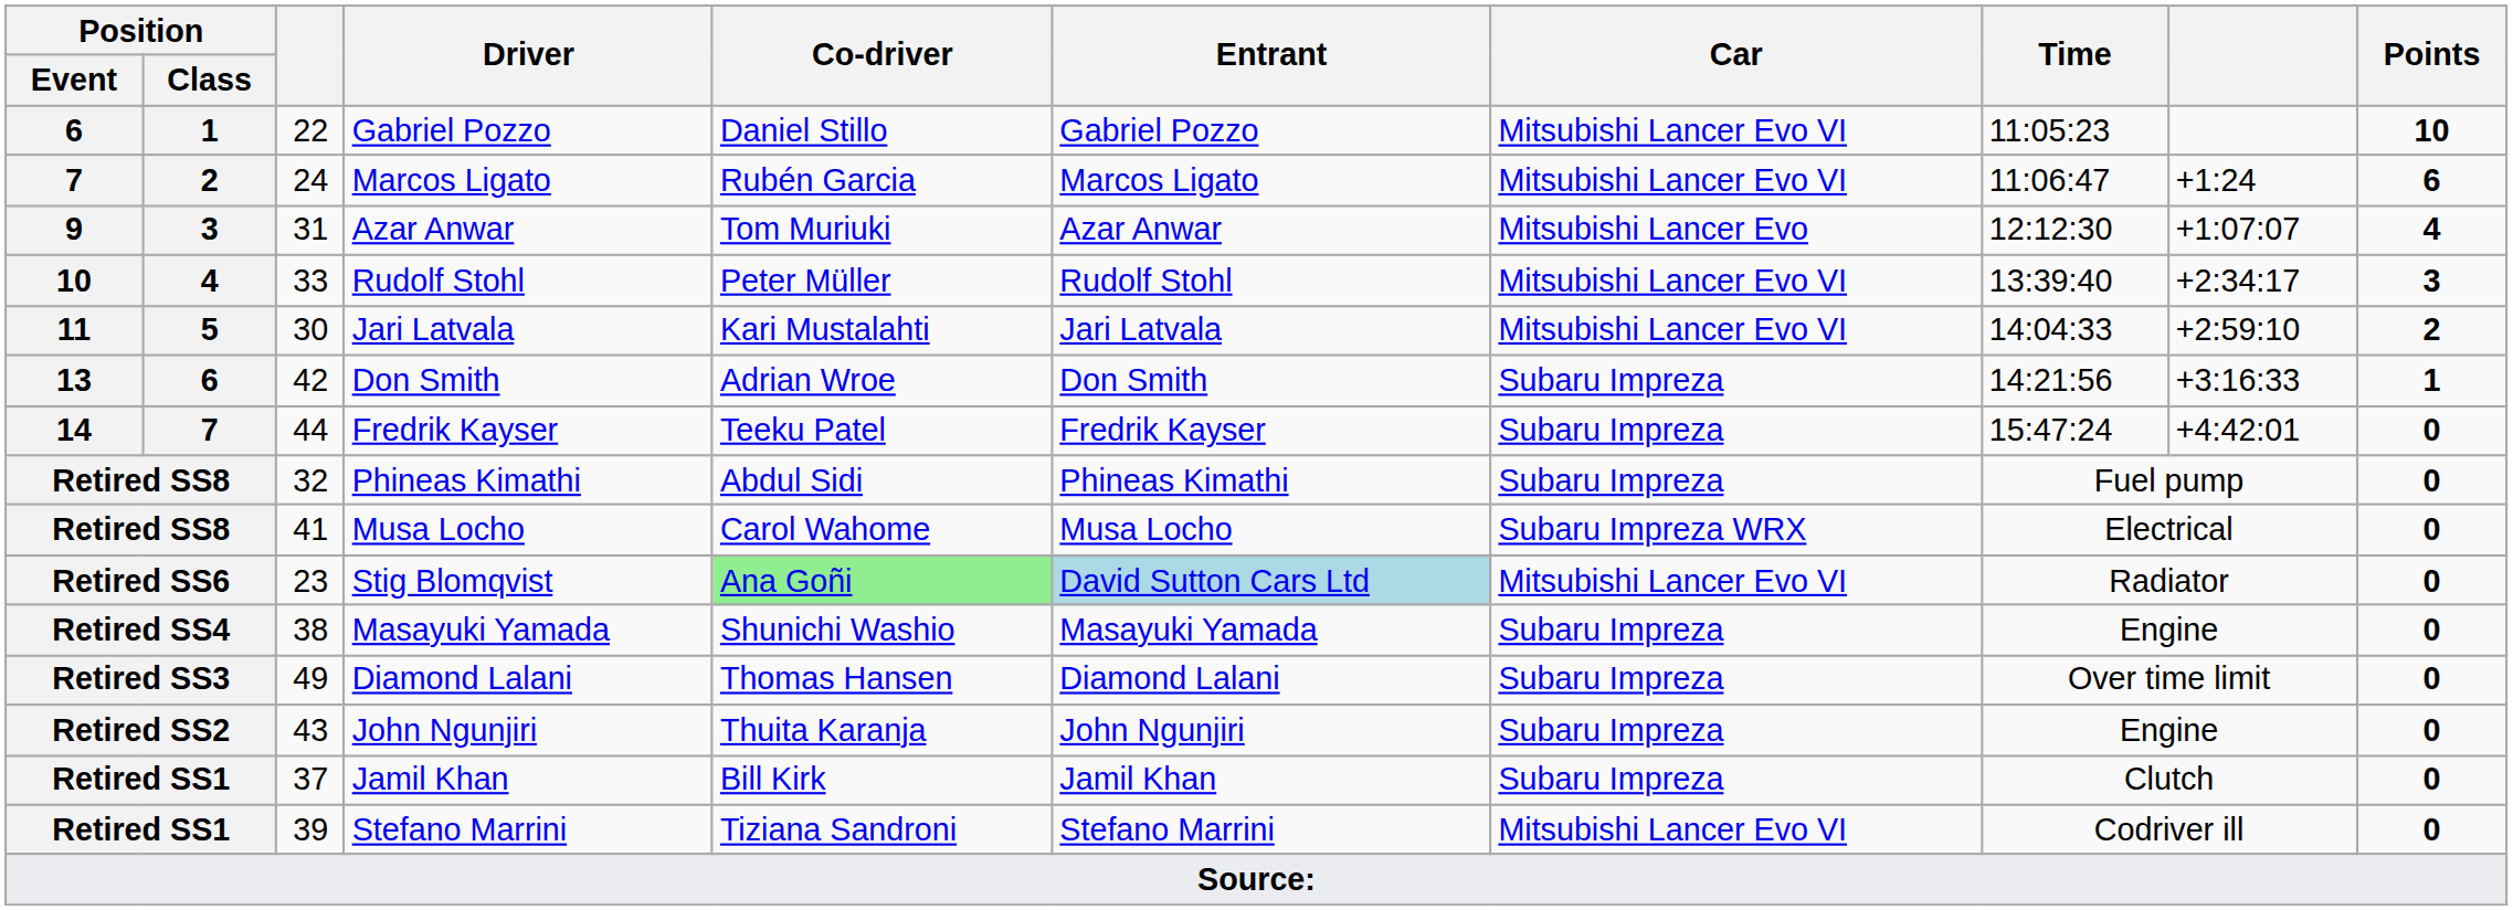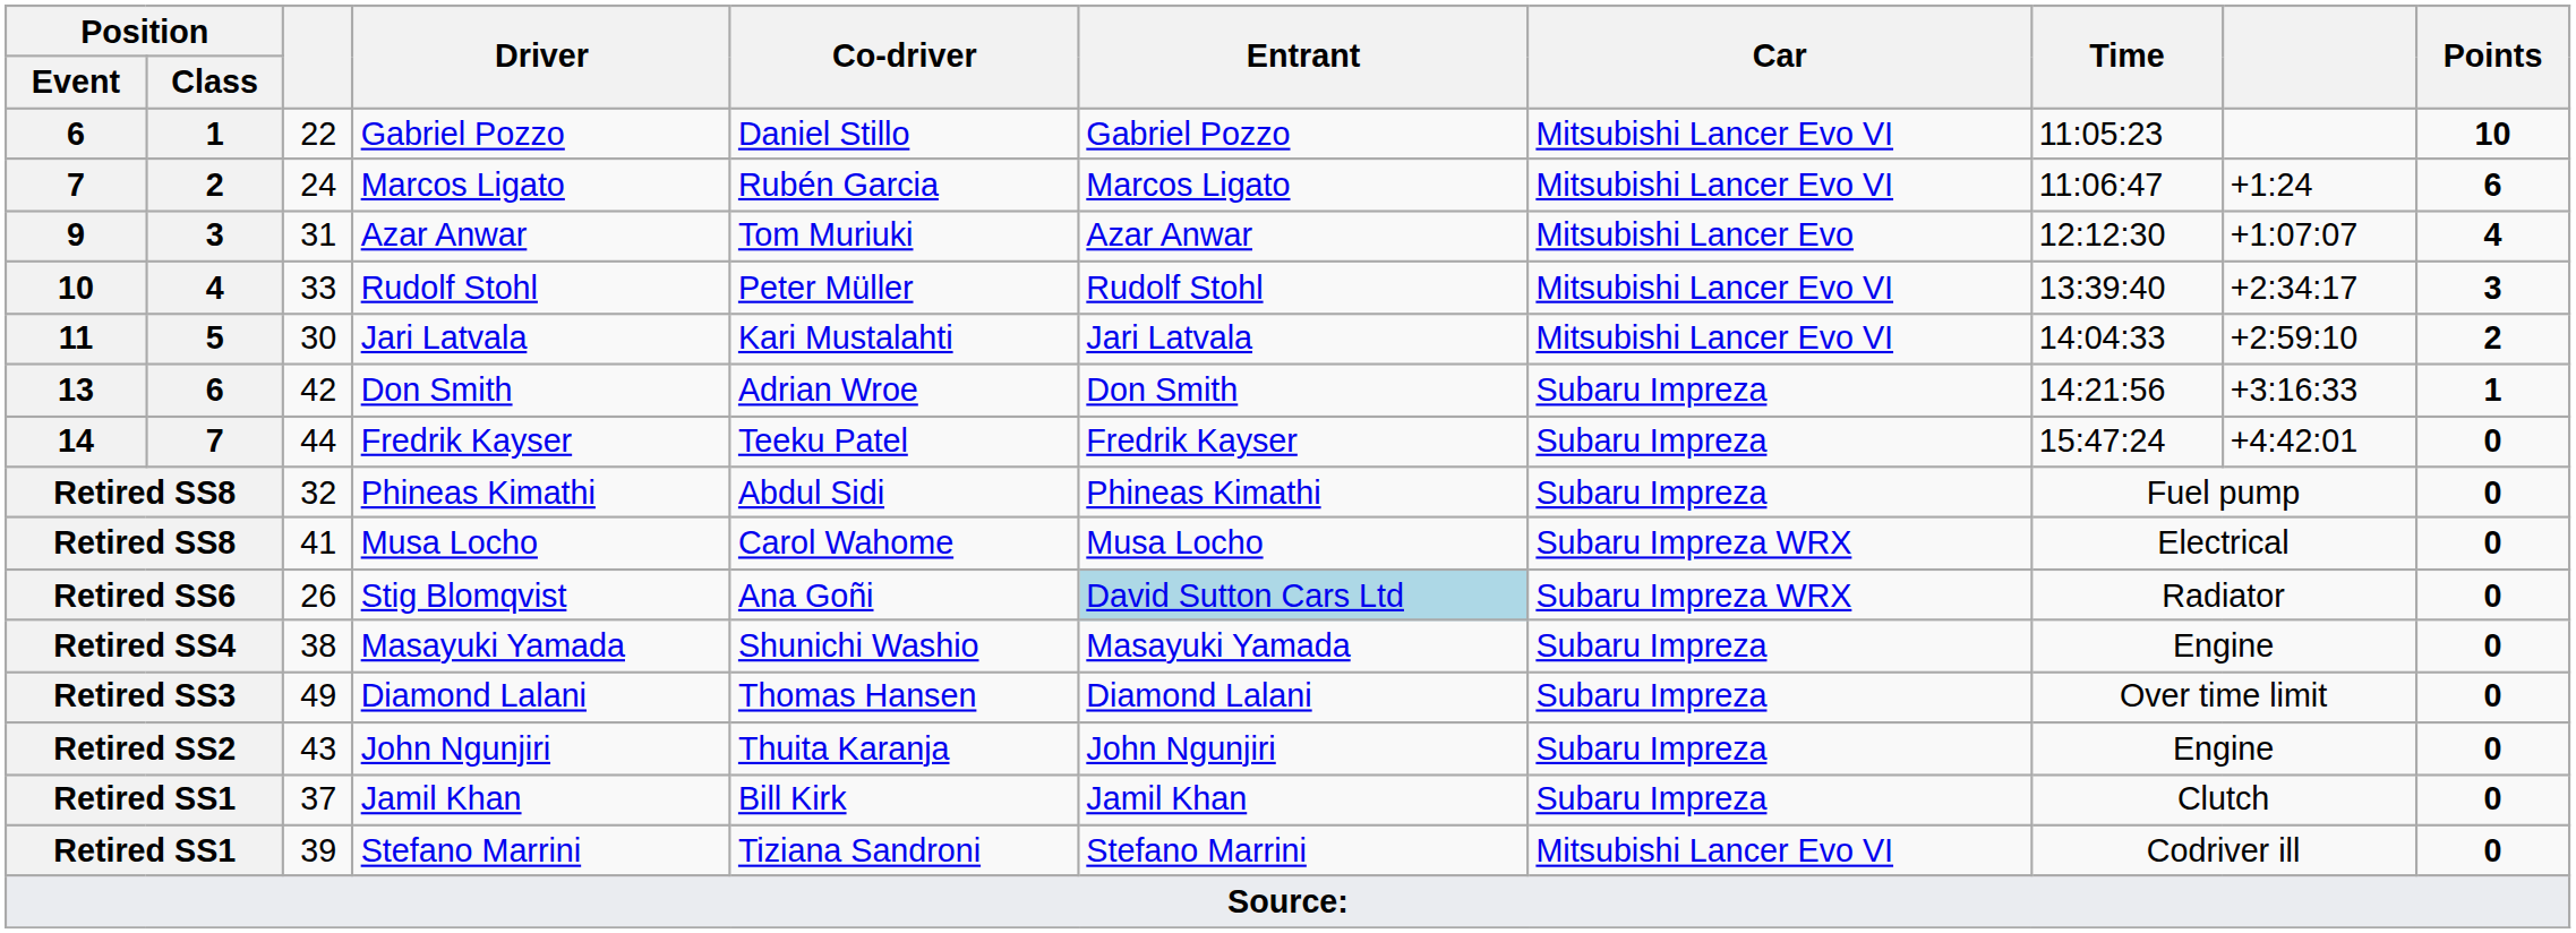Stig Blomqvist | column 3: 23 -> 26
Stig Blomqvist | Co-driver: lightgreen background -> no background
Stig Blomqvist | Car: Mitsubishi Lancer Evo VI -> Subaru Impreza WRX
